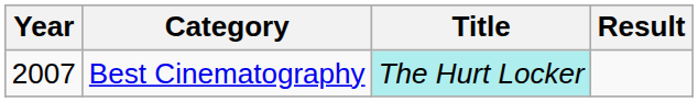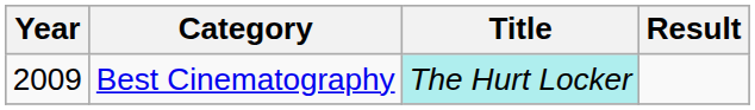Best Cinematography | Year: 2007 -> 2009
